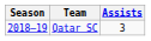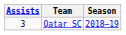columns swapped: Season <-> Assists
